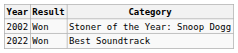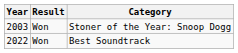Stoner of the Year: Snoop Dogg | Year: 2002 -> 2003
